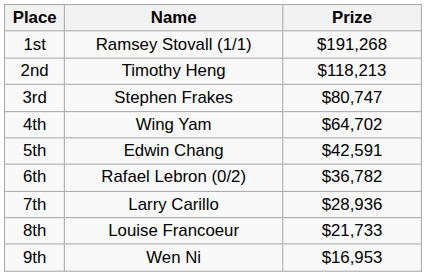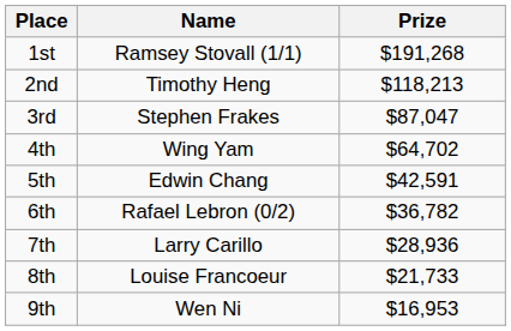3rd | Prize: $80,747 -> $87,047
